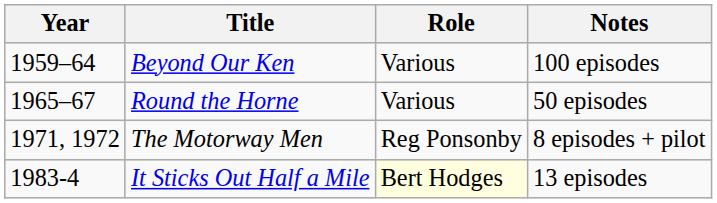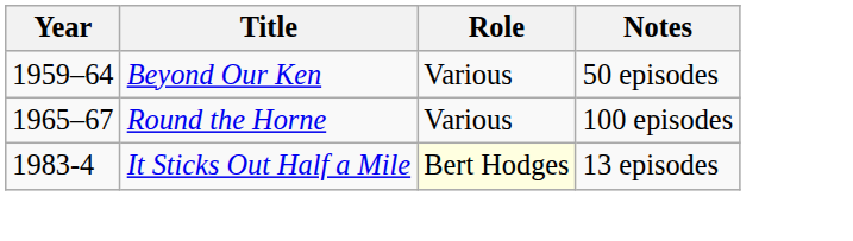Beyond Our Ken | Notes: 100 episodes -> 50 episodes
Round the Horne | Notes: 50 episodes -> 100 episodes
- row: 1971, 1972 | The Motorway Men | Reg Ponsonby | 8 episodes + pilot
